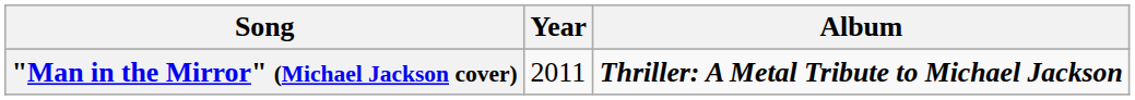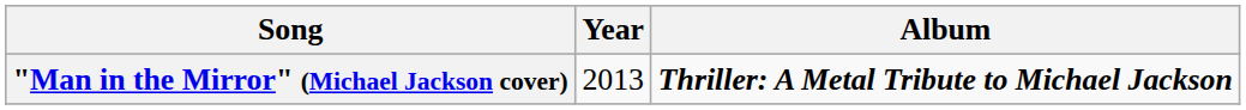"Man in the Mirror" (Michael Jackson cover) | Year: 2011 -> 2013
